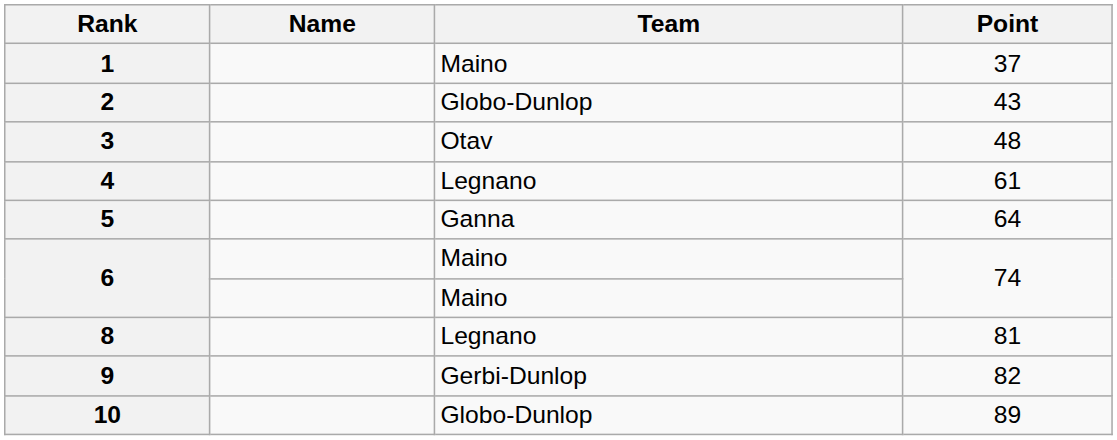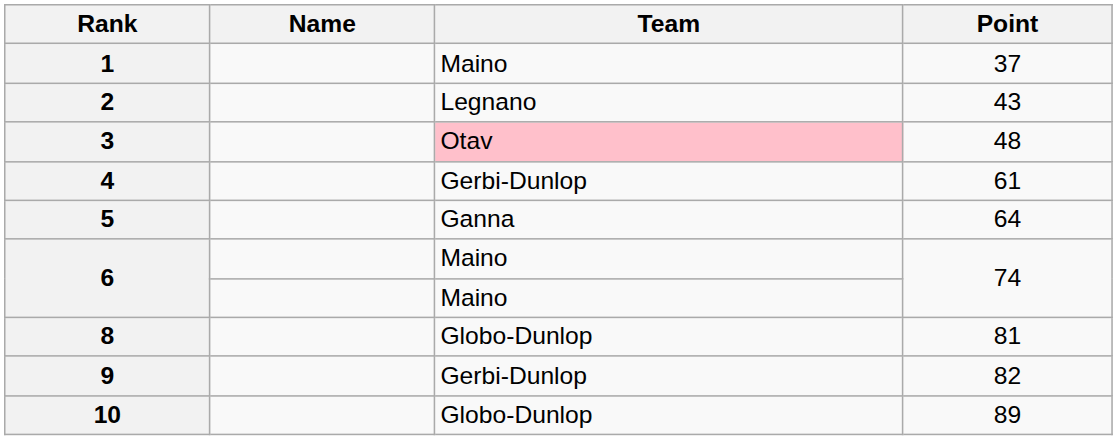2 | Team: Globo-Dunlop -> Legnano
3 | Team: no background -> pink background
4 | Team: Legnano -> Gerbi-Dunlop
8 | Team: Legnano -> Globo-Dunlop
